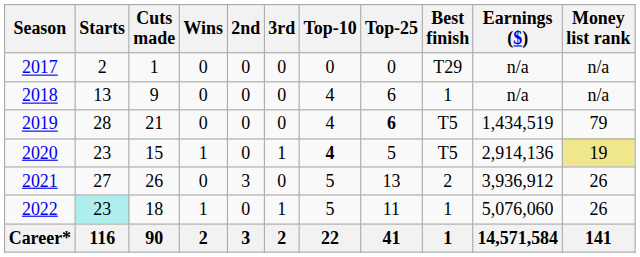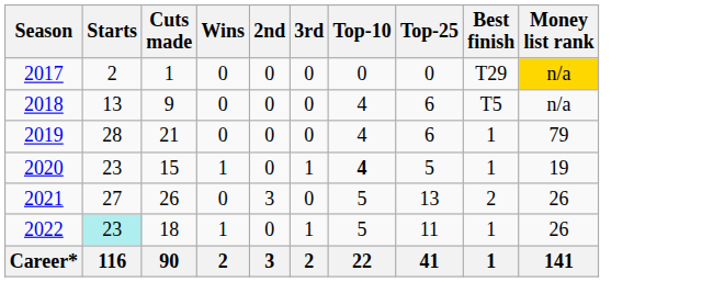- column: Earnings ($) | n/a | n/a | 1,434,519 | 2,914,136 | 3,936,912 | 5,076,060 | 14,571,584
2017 | Money list rank: no background -> gold background
2018 | Best finish: 1 -> T5
2019 | Top-25: bold -> normal
2019 | Best finish: T5 -> 1
2020 | Best finish: T5 -> 1
2020 | Money list rank: khaki background -> no background
